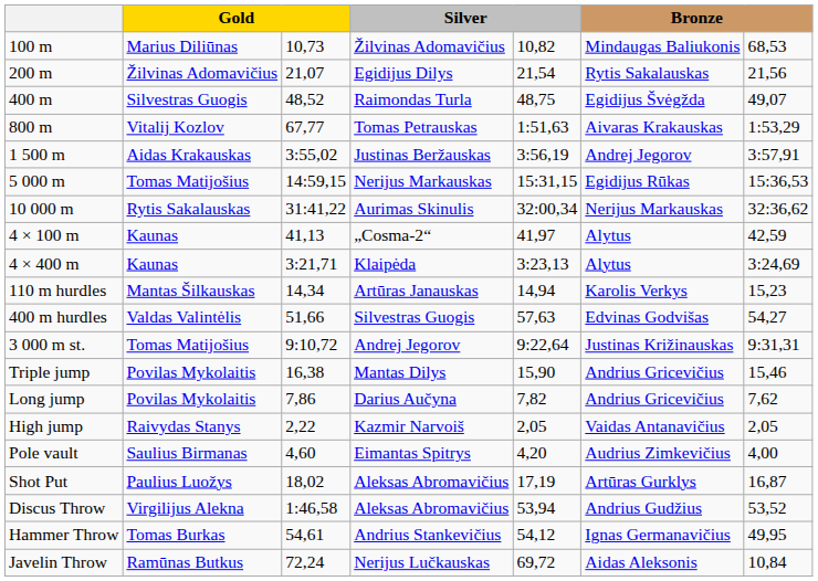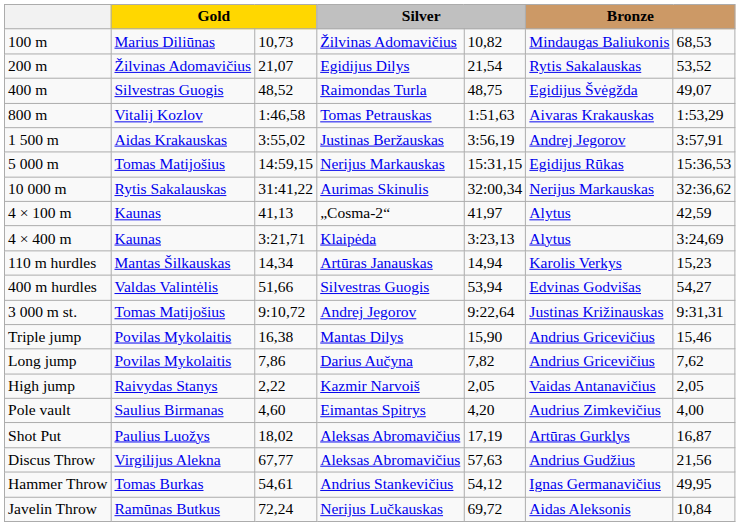200 m | column 7: 21,56 -> 53,52
800 m | column 3: 67,77 -> 1:46,58
400 m hurdles | column 5: 57,63 -> 53,94
Discus Throw | column 3: 1:46,58 -> 67,77
Discus Throw | column 5: 53,94 -> 57,63
Discus Throw | column 7: 53,52 -> 21,56
